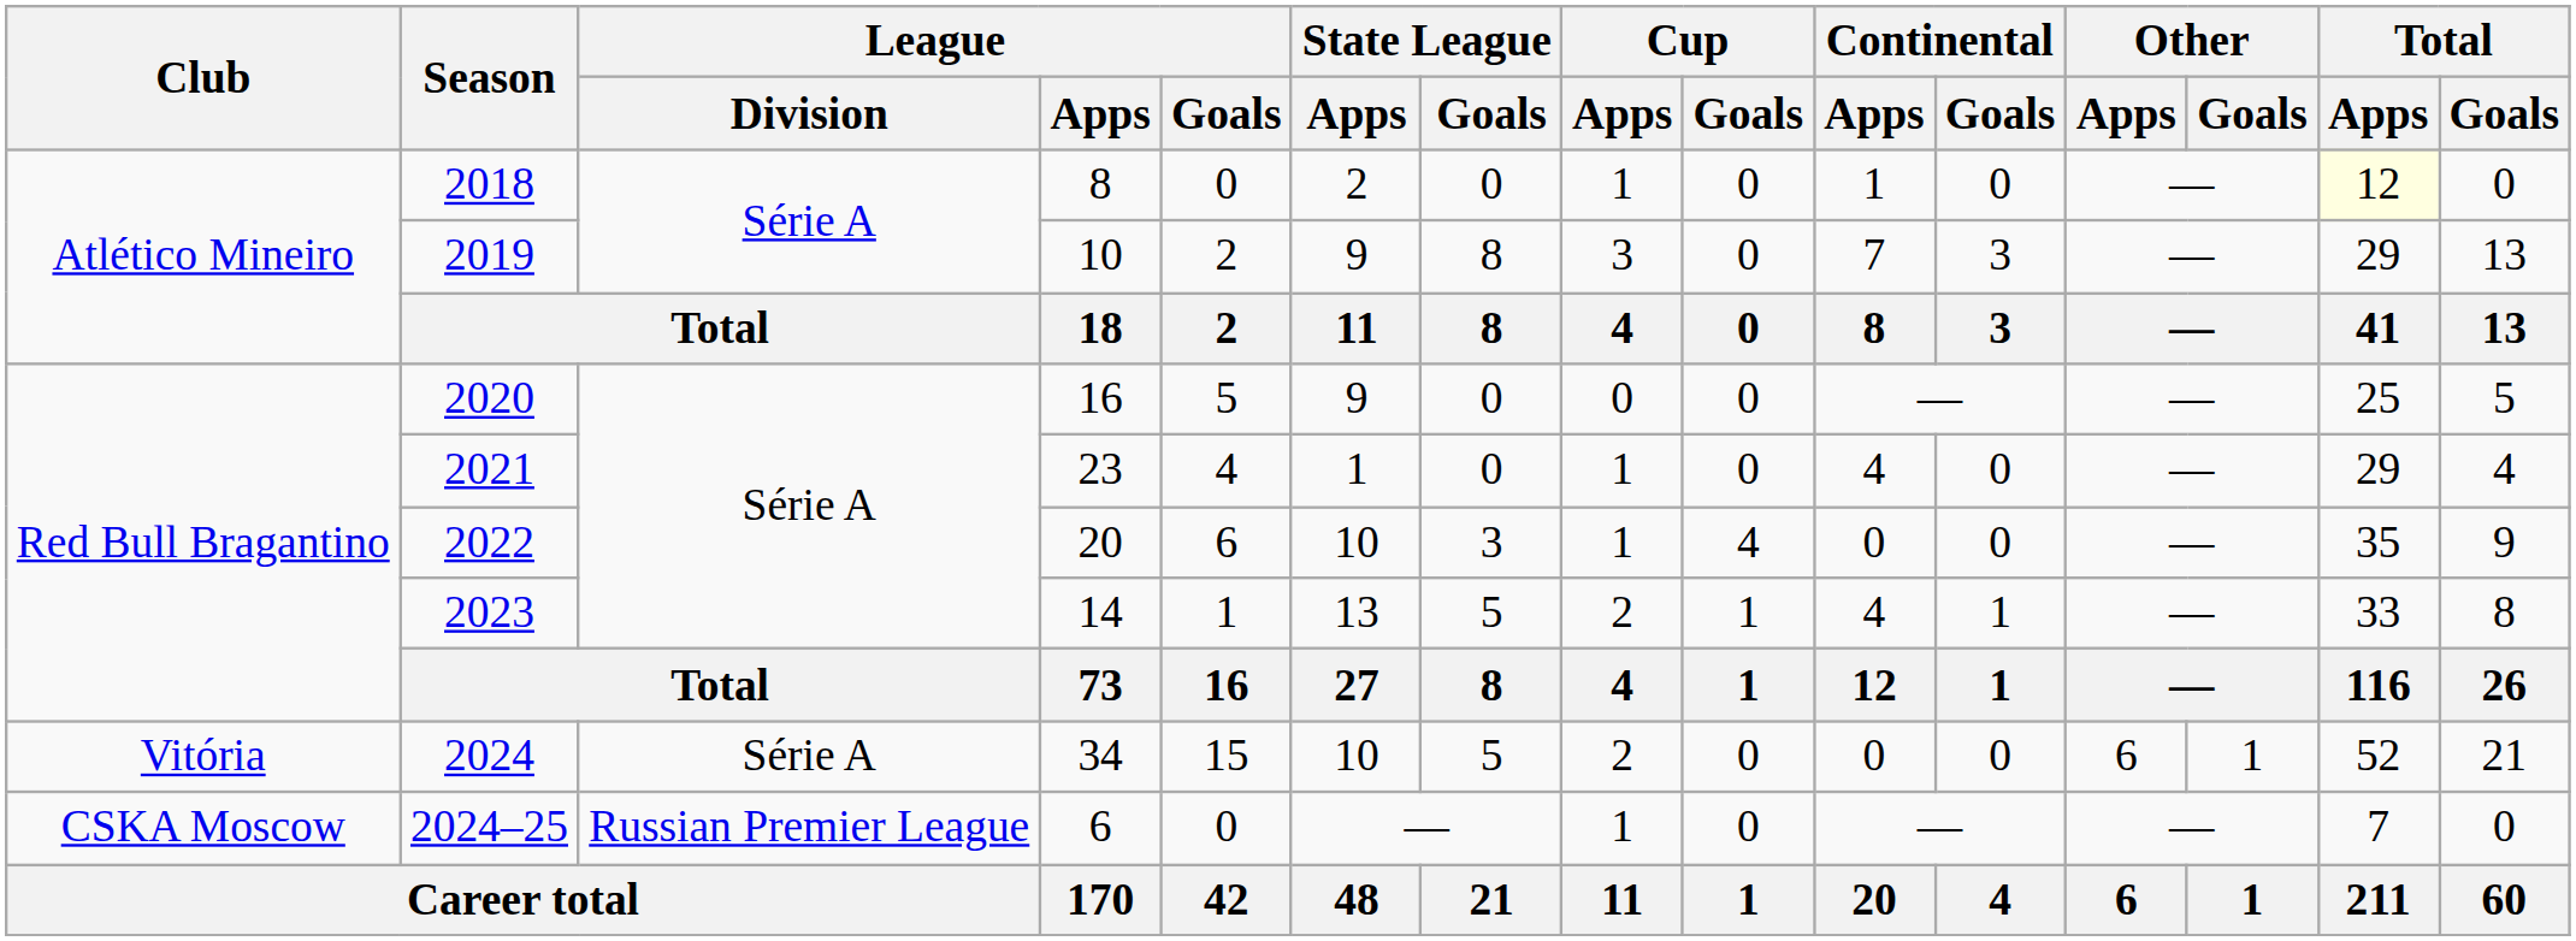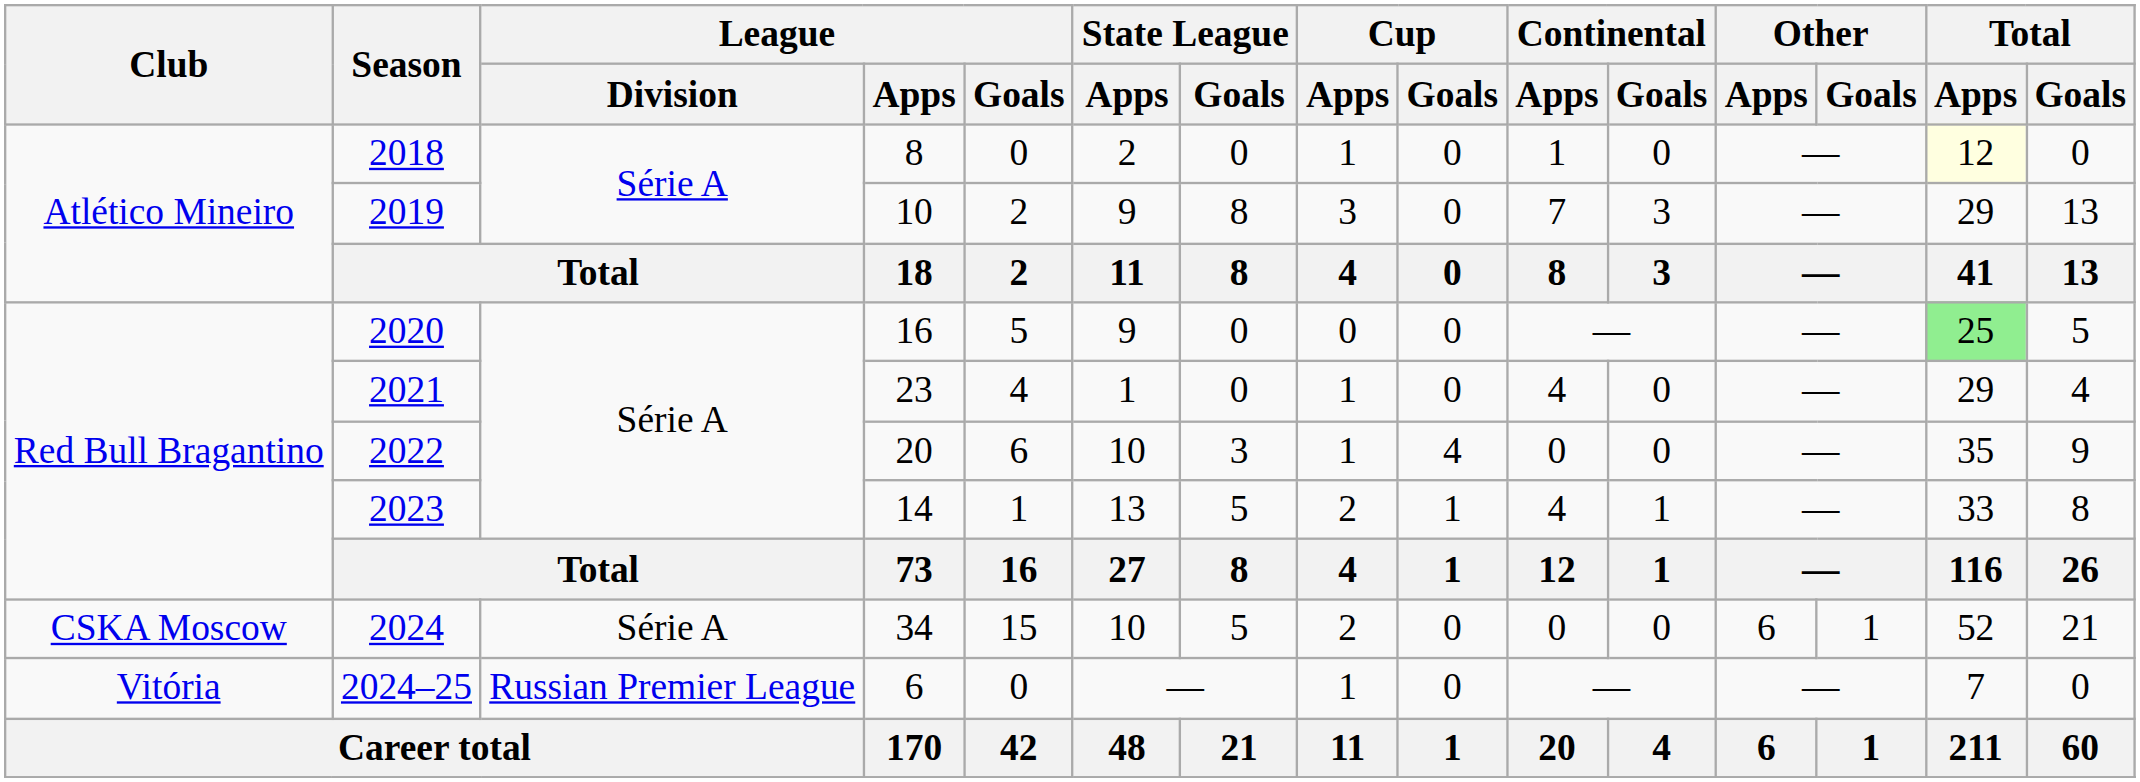2020 | Total / Apps: no background -> lightgreen background
2024 | Club: Vitória -> CSKA Moscow
2024–25 | Club: CSKA Moscow -> Vitória
